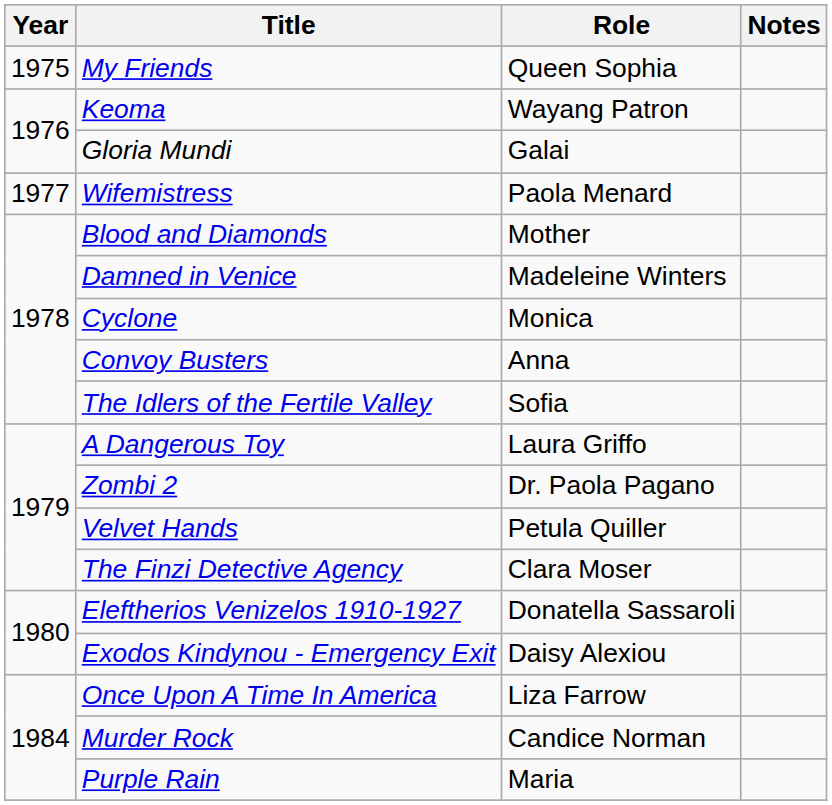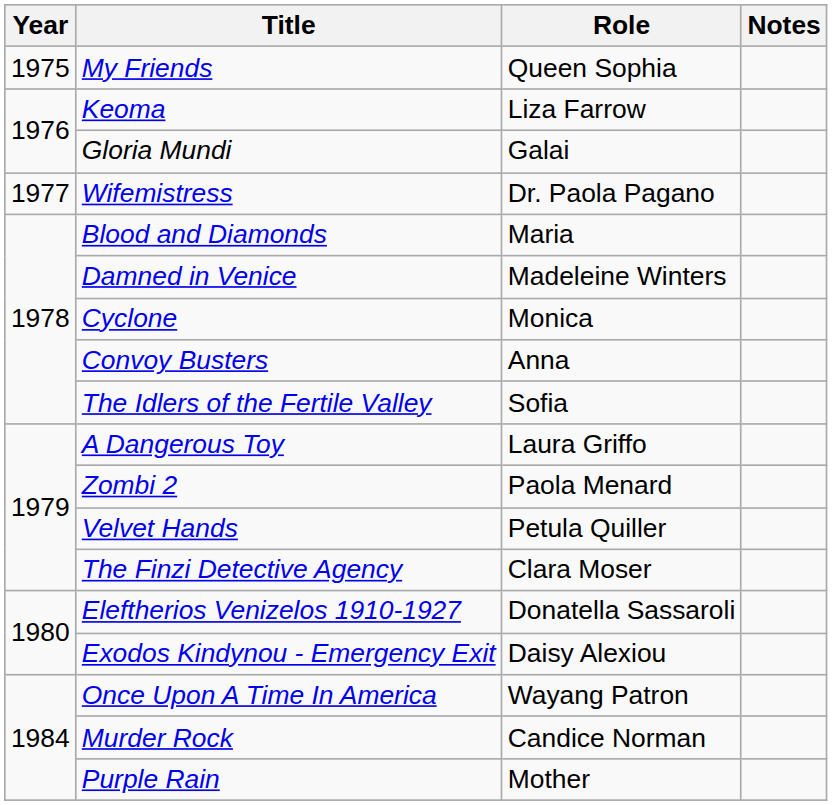Keoma | Role: Wayang Patron -> Liza Farrow
Wifemistress | Role: Paola Menard -> Dr. Paola Pagano
Blood and Diamonds | Role: Mother -> Maria
Zombi 2 | Role: Dr. Paola Pagano -> Paola Menard
Once Upon A Time In America | Role: Liza Farrow -> Wayang Patron
Purple Rain | Role: Maria -> Mother
